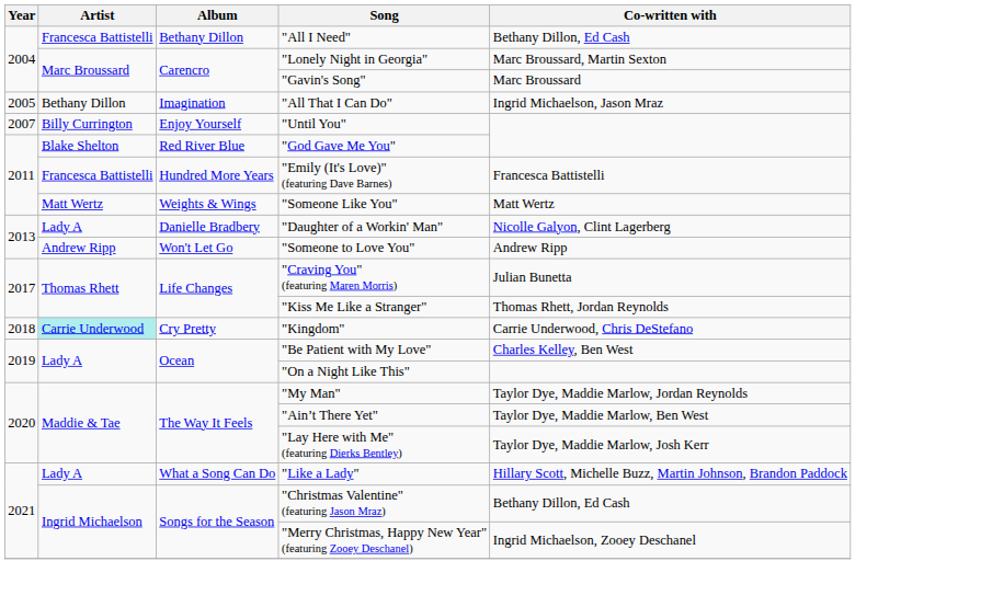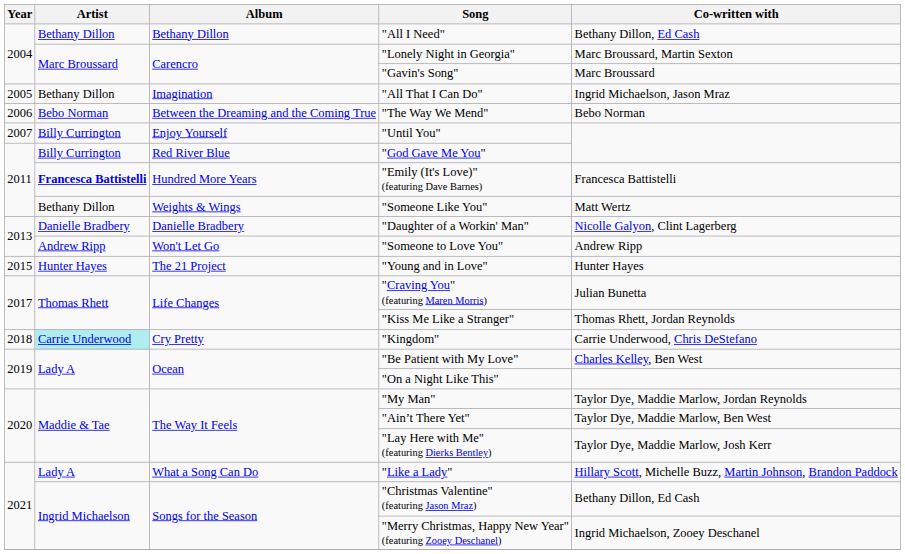"All I Need" | Artist: Francesca Battistelli -> Bethany Dillon
+ row: 2006 | Bebo Norman | Between the Dreaming and the Coming True | "The Way We Mend" | Bebo Norman
"God Gave Me You" | Artist: Blake Shelton -> Billy Currington
"Emily (It's Love)" (featuring Dave Barnes) | Artist: normal -> bold
"Someone Like You" | Artist: Matt Wertz -> Bethany Dillon
"Daughter of a Workin' Man" | Artist: Lady A -> Danielle Bradbery
+ row: 2015 | Hunter Hayes | The 21 Project | "Young and in Love" | Hunter Hayes
